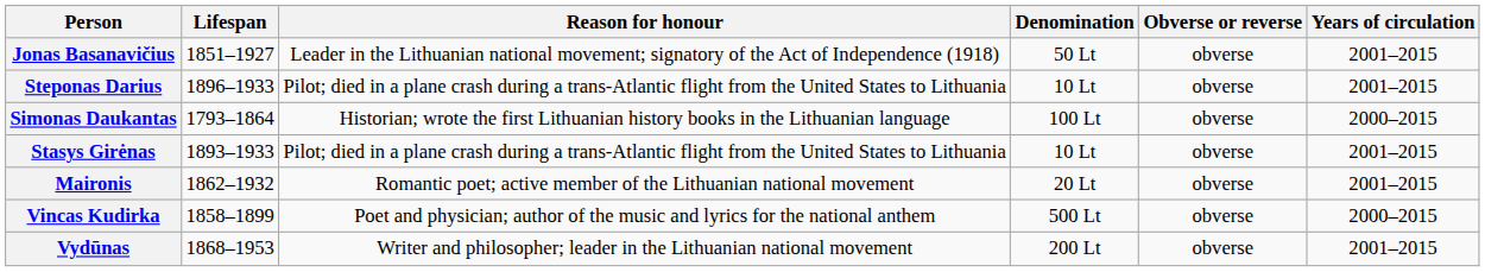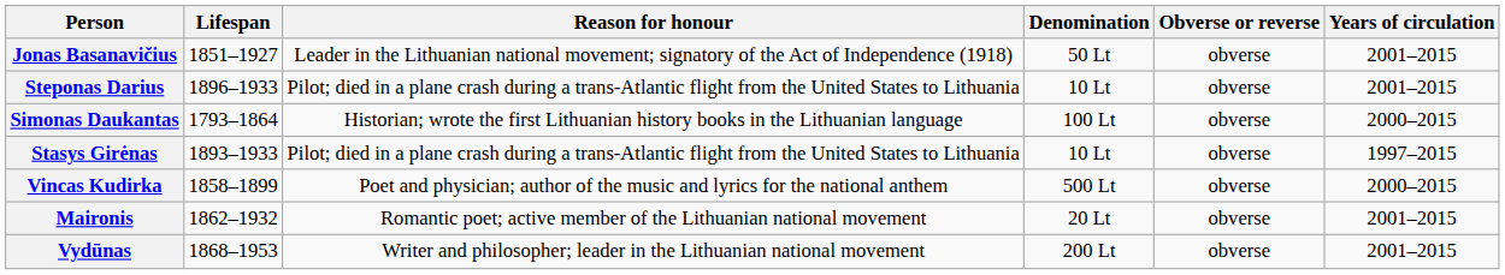Stasys Girėnas | Years of circulation: 2001–2015 -> 1997–2015
rows swapped: Vincas Kudirka <-> Maironis
